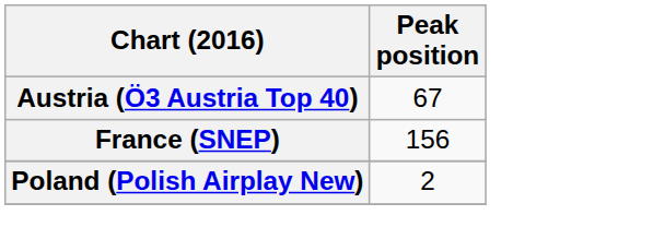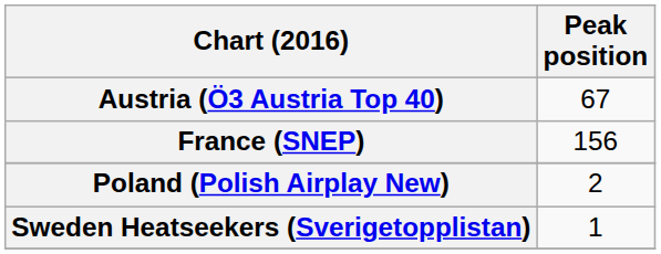+ row: Sweden Heatseekers (Sverigetopplistan) | 1
